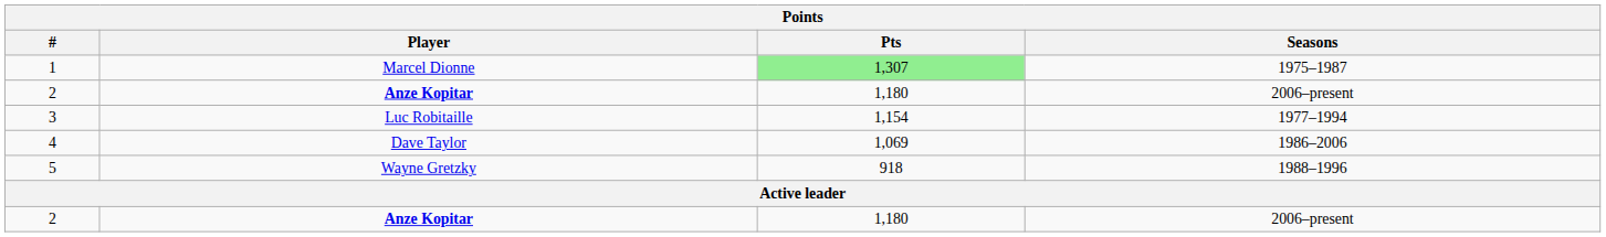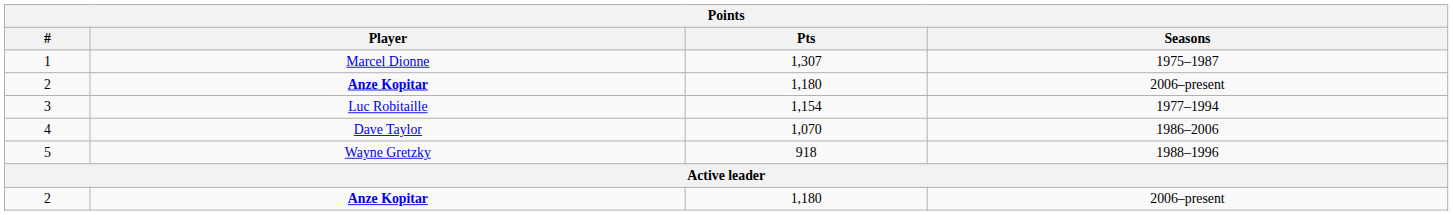1 | Pts: lightgreen background -> no background
4 | Pts: 1,069 -> 1,070
